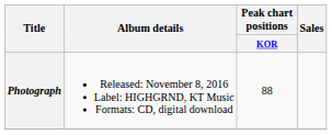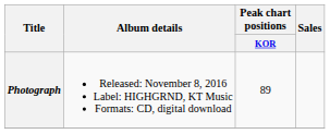Photograph | Peak chart positions / KOR: 88 -> 89
